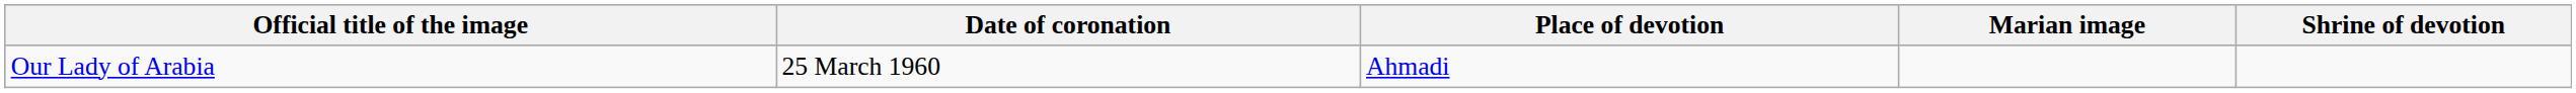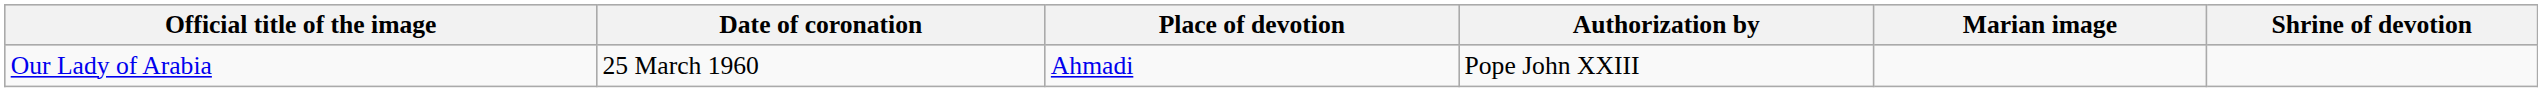+ column: Authorization by | Pope John XXIII
